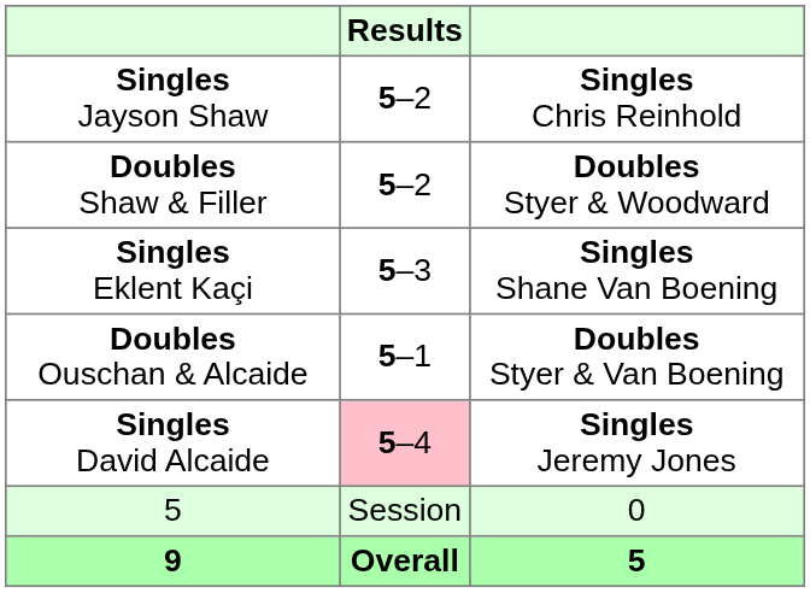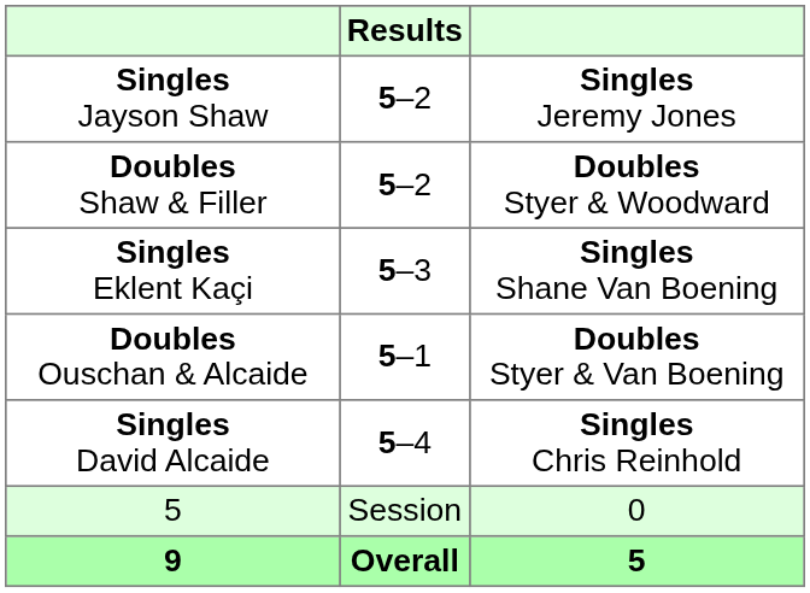Singles Jayson Shaw | column 3: Singles Chris Reinhold -> Singles Jeremy Jones
Singles David Alcaide | Results: pink background -> no background
Singles David Alcaide | column 3: Singles Jeremy Jones -> Singles Chris Reinhold
